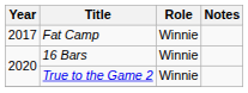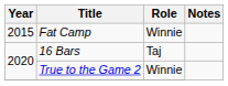Fat Camp | Year: 2017 -> 2015
16 Bars | Role: Winnie -> Taj
